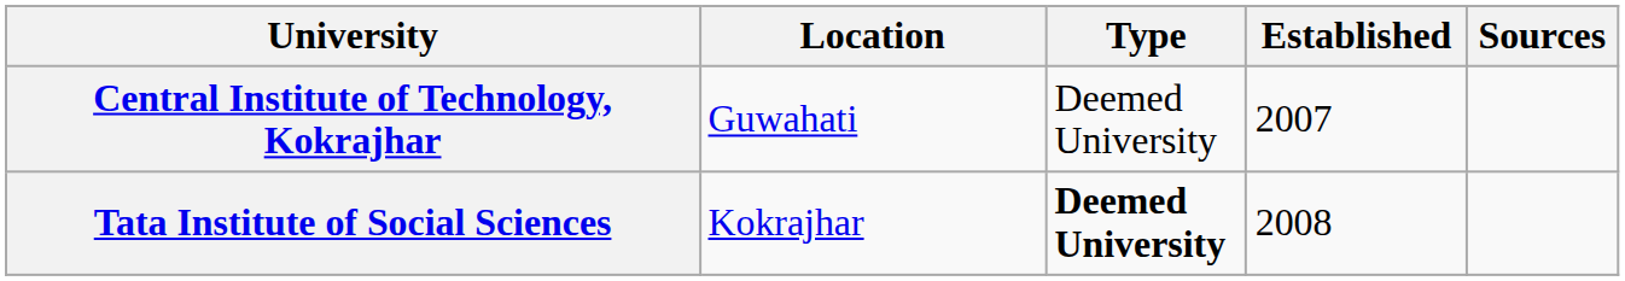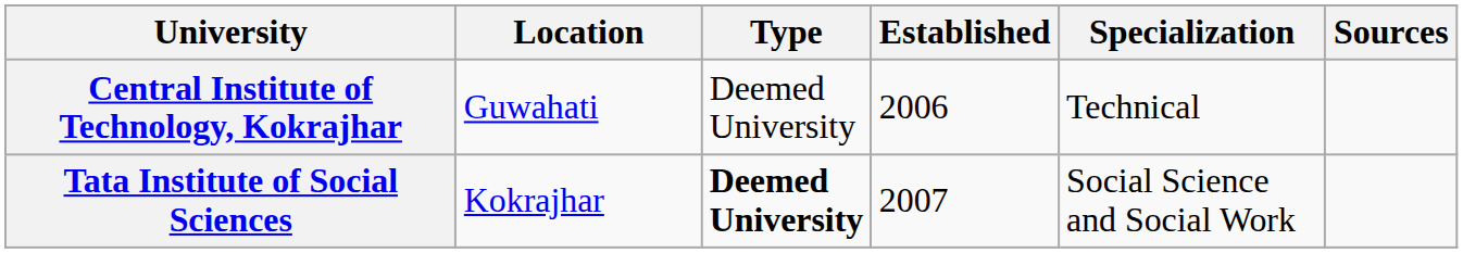+ column: Specialization | Technical | Social Science and Social Work
Central Institute of Technology, Kokrajhar | Established: 2007 -> 2006
Tata Institute of Social Sciences | Established: 2008 -> 2007
